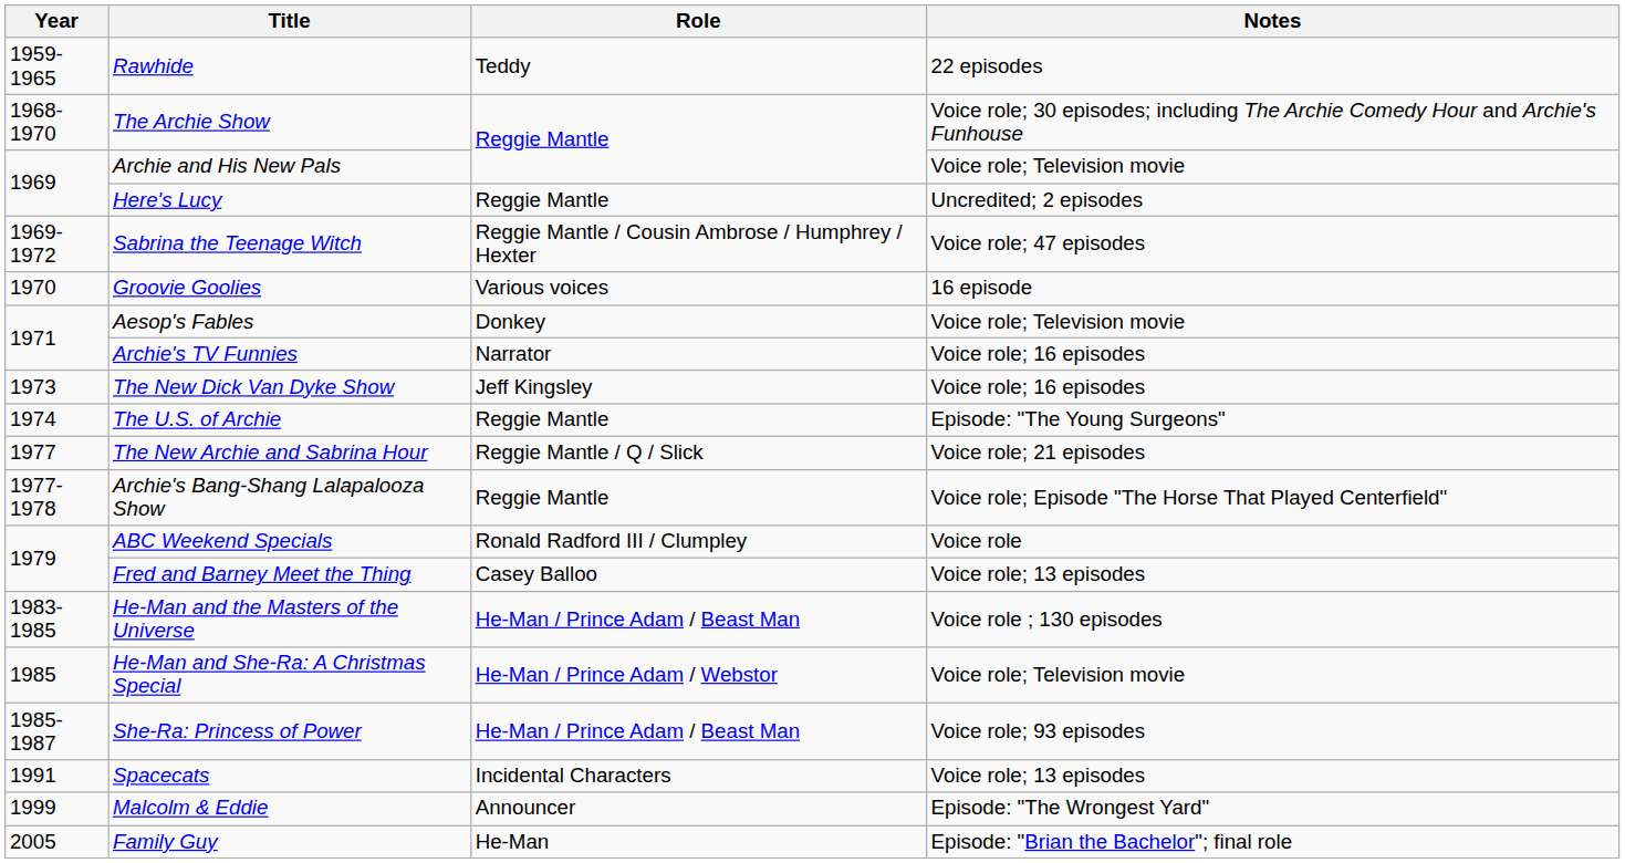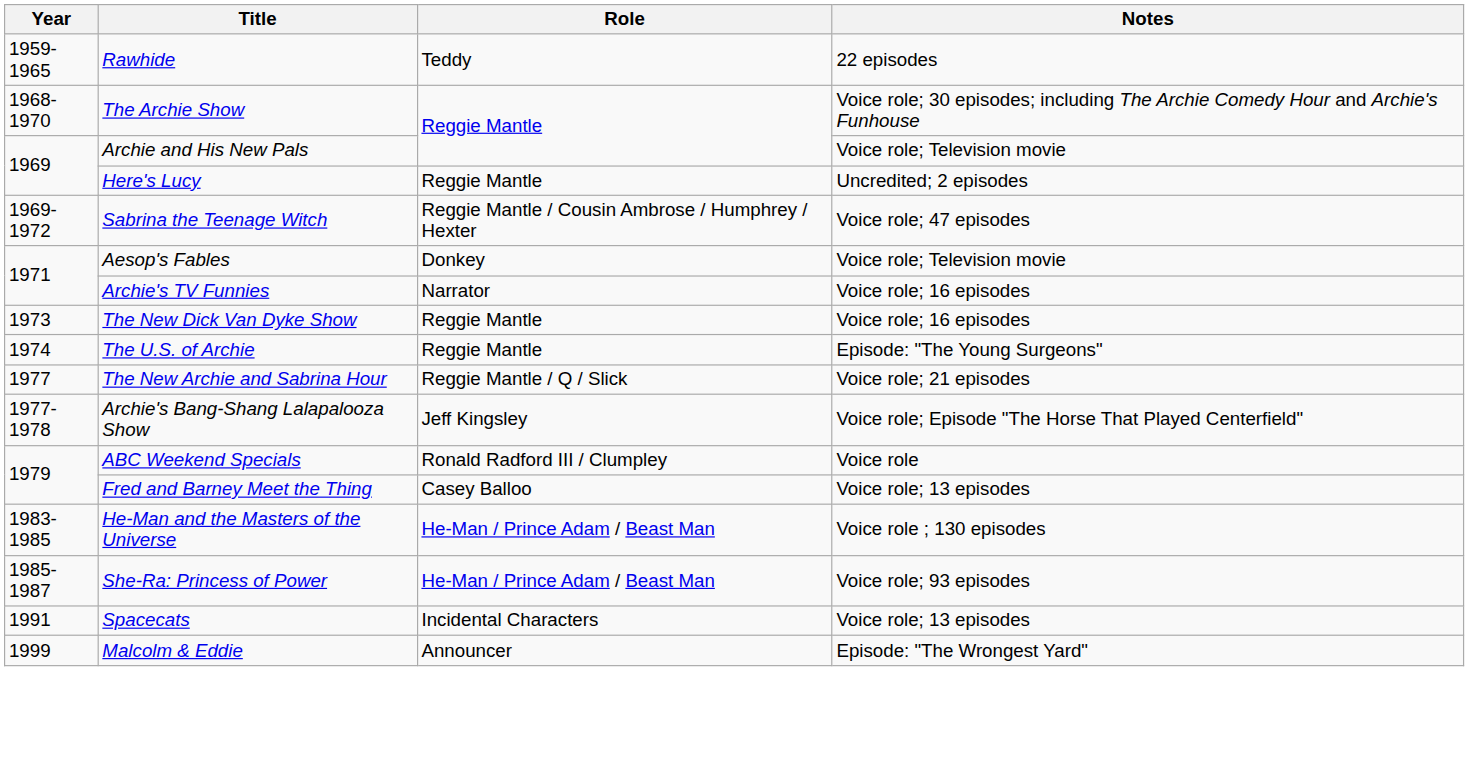- row: 1970 | Groovie Goolies | Various voices | 16 episode
The New Dick Van Dyke Show | Role: Jeff Kingsley -> Reggie Mantle
Archie's Bang-Shang Lalapalooza Show | Role: Reggie Mantle -> Jeff Kingsley
- row: 1985 | He-Man and She-Ra: A Christmas Special | He-Man / Prince Adam / Webstor | Voice role; Television movie
- row: 2005 | Family Guy | He-Man | Episode: "Brian the Bachelor"; final role
